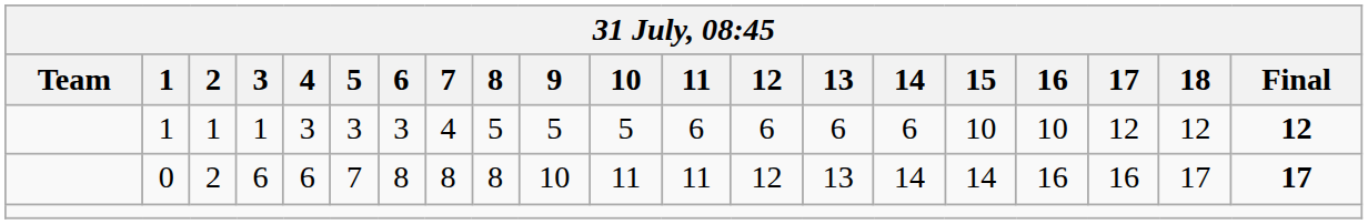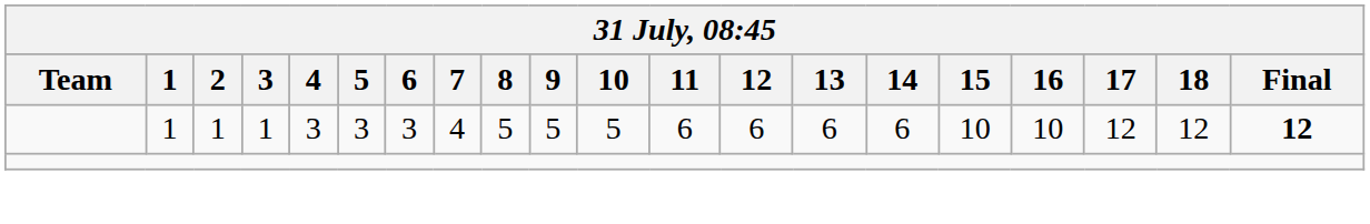- row: 0 | 2 | 6 | 6 | 7 | 8 | 8 | 8 | 10 | 11 | 11 | 12 | 13 | 14 | 14 | 16 | 16 | 17 | 17
